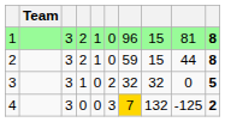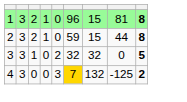- column: Team
